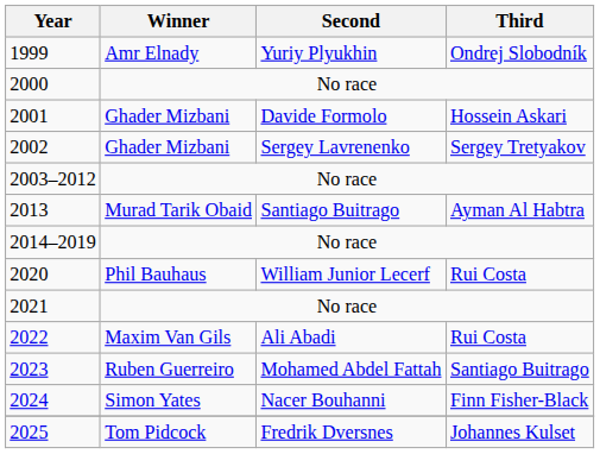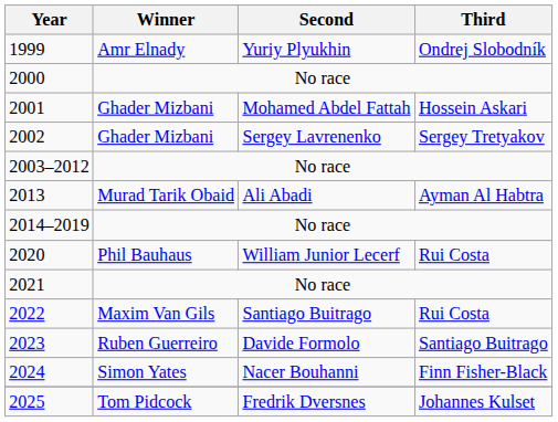2001 | Second: Davide Formolo -> Mohamed Abdel Fattah
2013 | Second: Santiago Buitrago -> Ali Abadi
2022 | Second: Ali Abadi -> Santiago Buitrago
2023 | Second: Mohamed Abdel Fattah -> Davide Formolo
